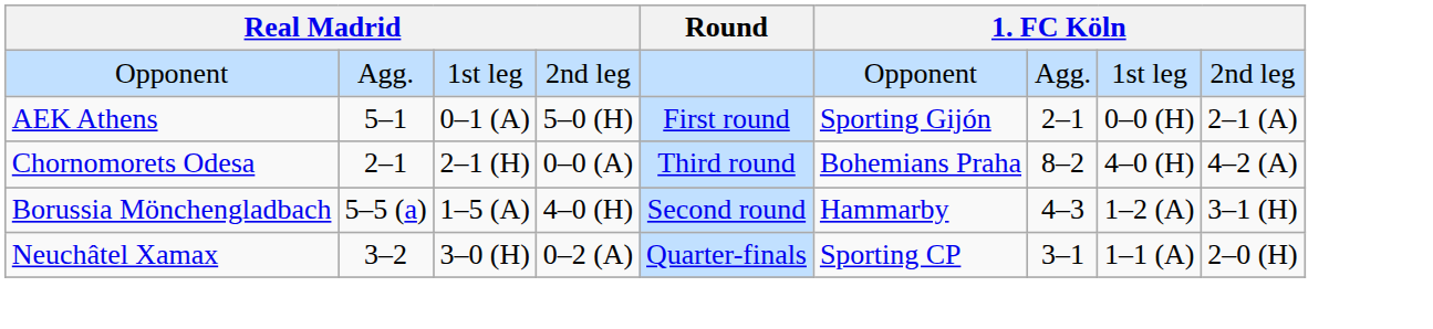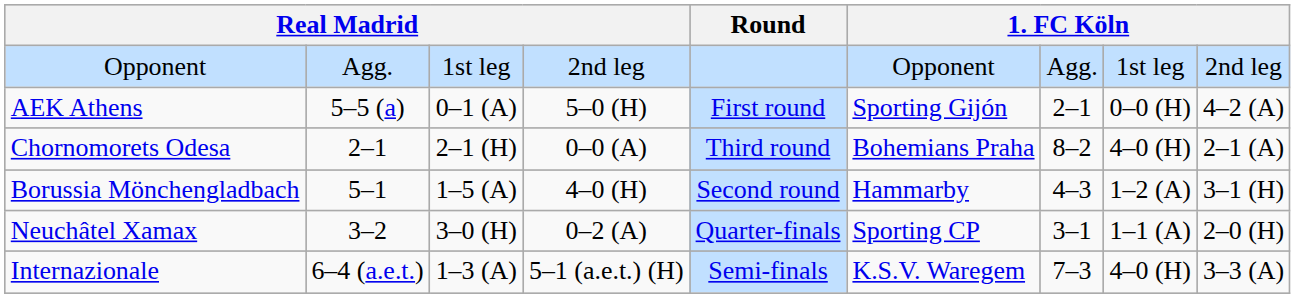AEK Athens | column 2: 5–1 -> 5–5 (a)
AEK Athens | column 9: 2–1 (A) -> 4–2 (A)
Chornomorets Odesa | column 9: 4–2 (A) -> 2–1 (A)
Borussia Mönchengladbach | column 2: 5–5 (a) -> 5–1
+ row: Internazionale | 6–4 (a.e.t.) | 1–3 (A) | 5–1 (a.e.t.) (H) | Semi-finals | K.S.V. Waregem | 7–3 | 4–0 (H) | 3–3 (A)
